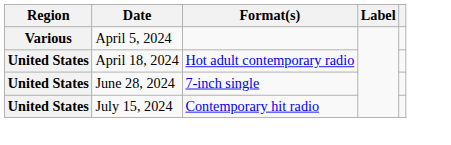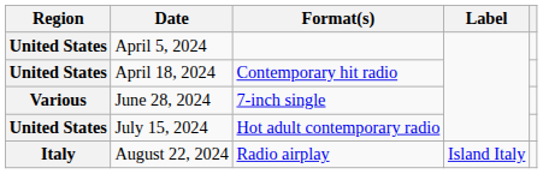April 5, 2024 | Region: Various -> United States
April 18, 2024 | Format(s): Hot adult contemporary radio -> Contemporary hit radio
June 28, 2024 | Region: United States -> Various
July 15, 2024 | Format(s): Contemporary hit radio -> Hot adult contemporary radio
+ row: Italy | August 22, 2024 | Radio airplay | Island Italy
